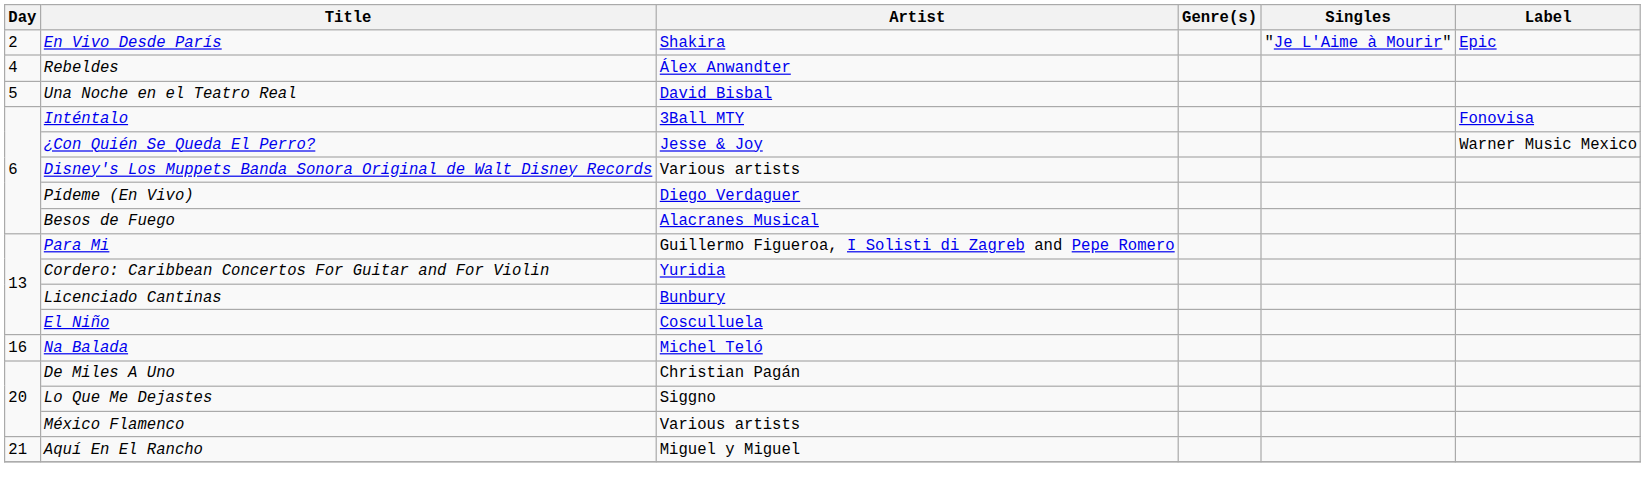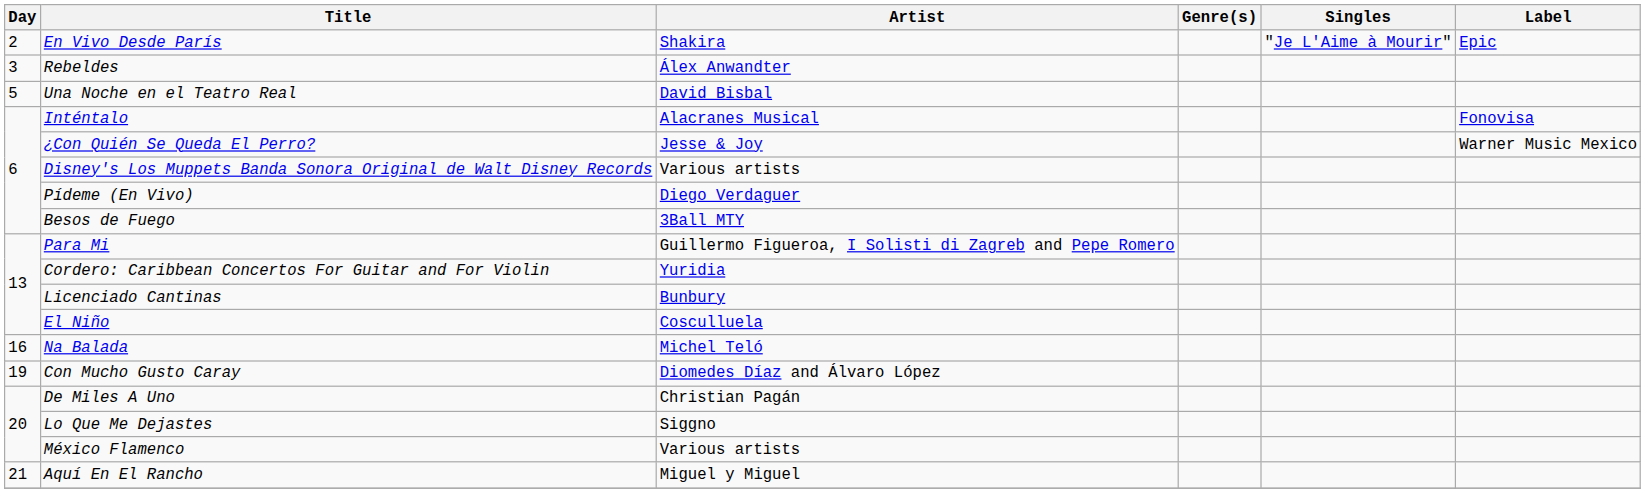Rebeldes | Day: 4 -> 3
Inténtalo | Artist: 3Ball MTY -> Alacranes Musical
Besos de Fuego | Artist: Alacranes Musical -> 3Ball MTY
+ row: 19 | Con Mucho Gusto Caray | Diomedes Díaz and Álvaro López
